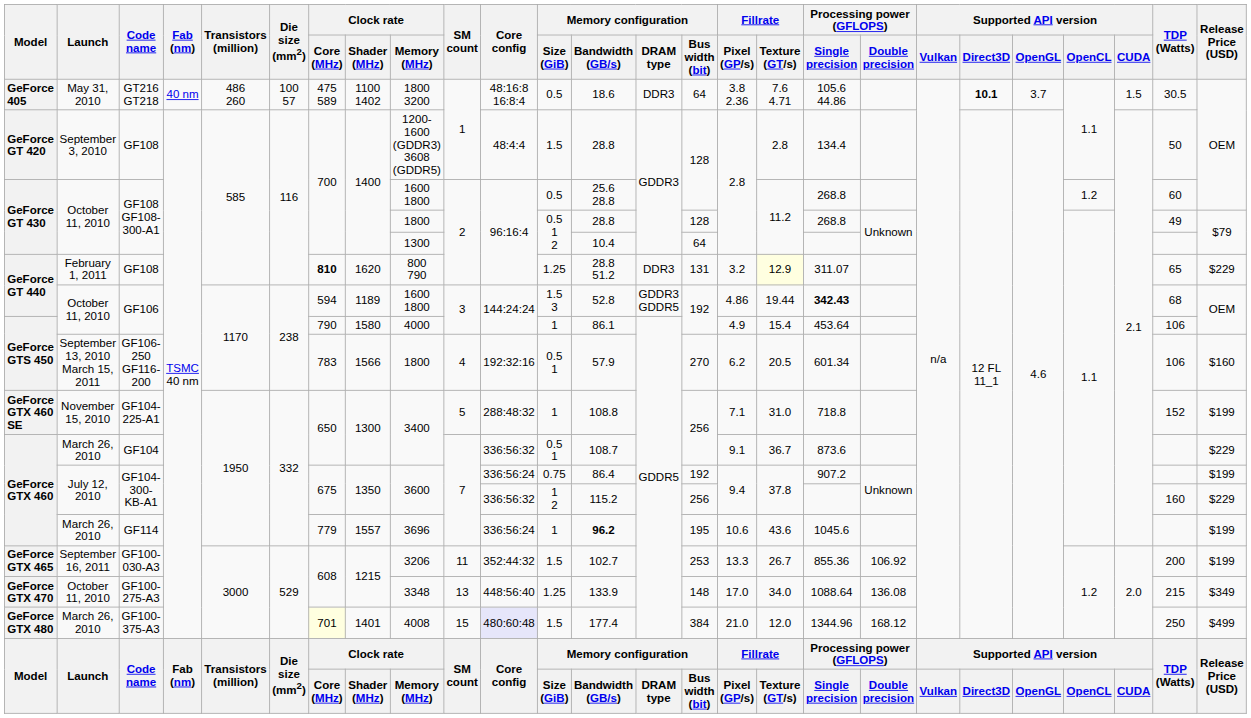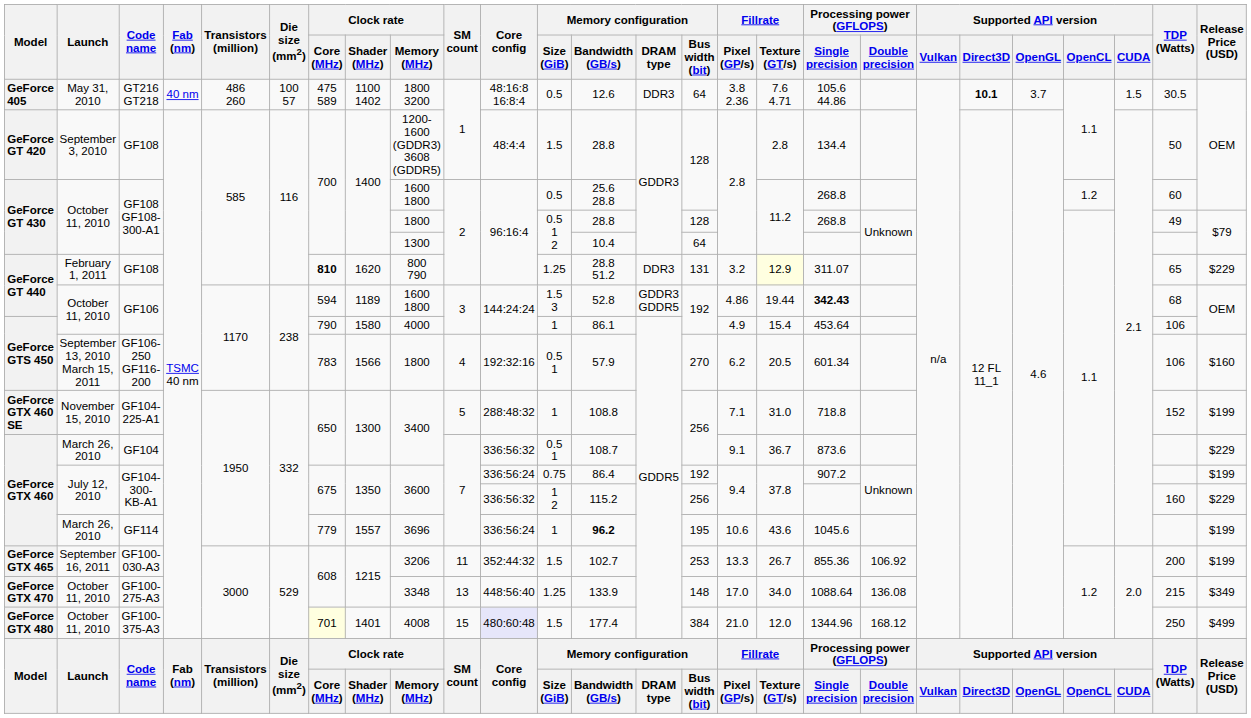GT216 GT218 | Memory configuration / Bandwidth (GB/s): 18.6 -> 12.6
GF100-375-A3 | Launch: March 26, 2010 -> October 11, 2010
